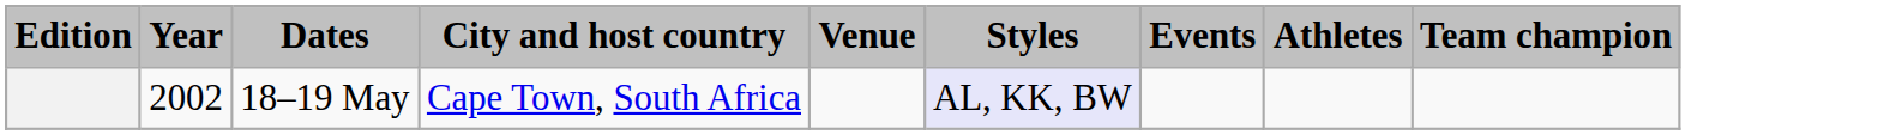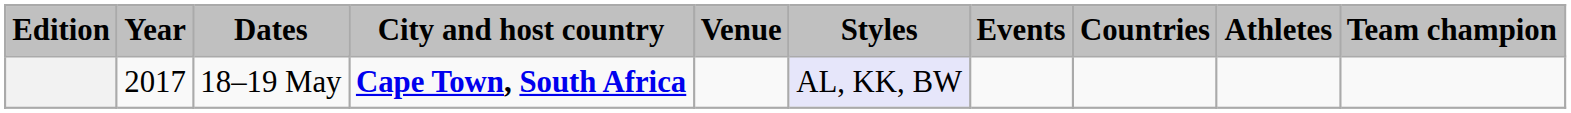+ column: Countries
18–19 May | Year: 2002 -> 2017
18–19 May | City and host country: normal -> bold
